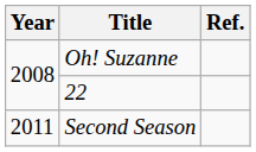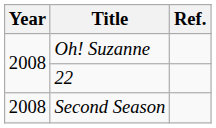Second Season | Year: 2011 -> 2008
